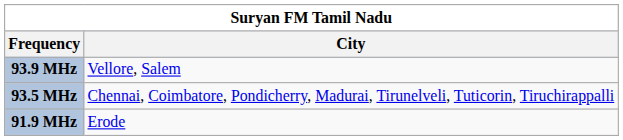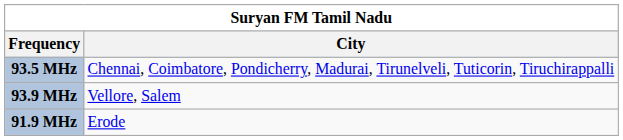rows swapped: 93.5 MHz <-> 93.9 MHz
